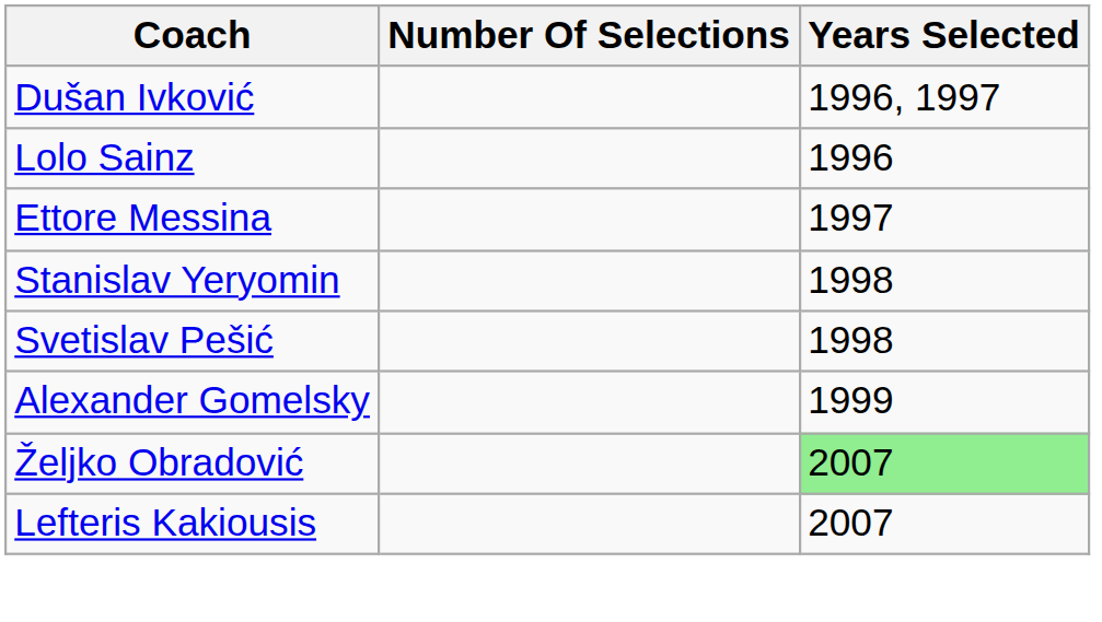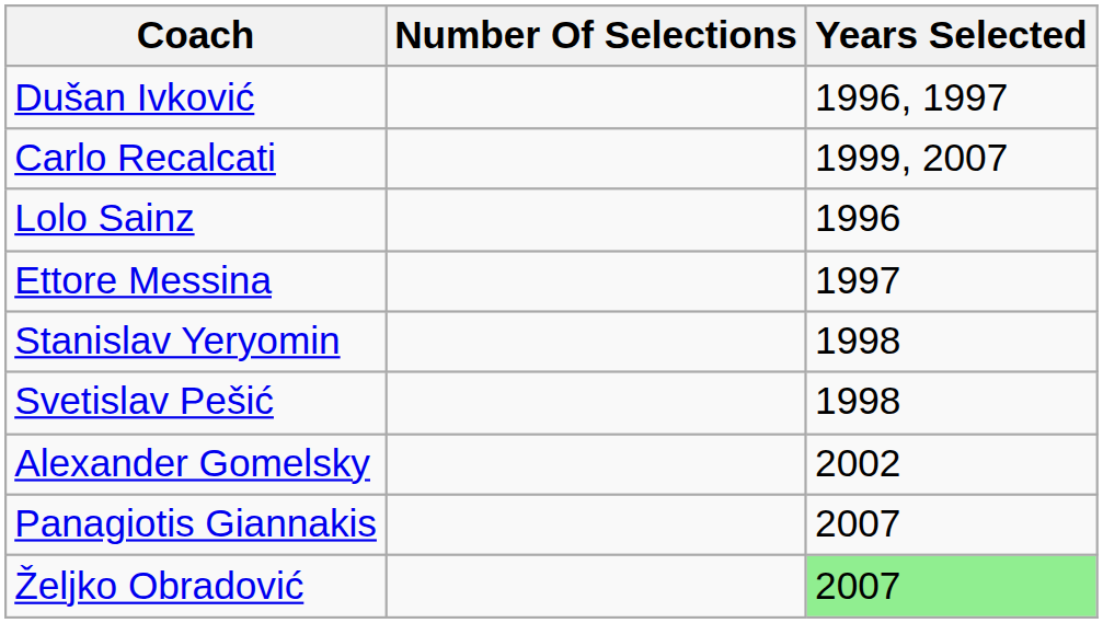+ row: Carlo Recalcati | 1999, 2007
Alexander Gomelsky | Years Selected: 1999 -> 2002
+ row: Panagiotis Giannakis | 2007
- row: Lefteris Kakiousis | 2007
